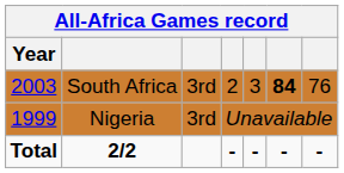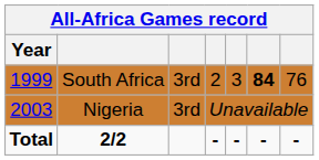South Africa | Year: 2003 -> 1999
Nigeria | Year: 1999 -> 2003
